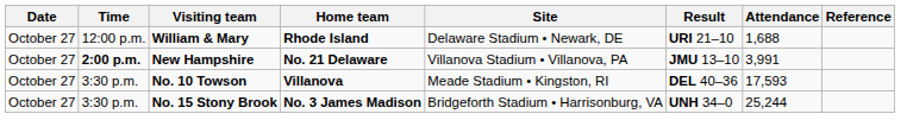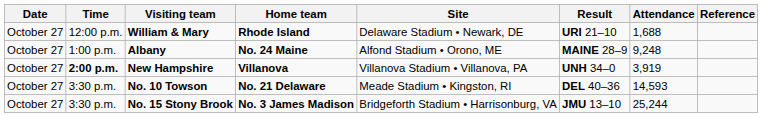+ row: October 27 | 1:00 p.m. | Albany | No. 24 Maine | Alfond Stadium • Orono, ME | MAINE 28–9 | 9,248
New Hampshire | Home team: No. 21 Delaware -> Villanova
New Hampshire | Result: JMU 13–10 -> UNH 34–0
New Hampshire | Attendance: 3,991 -> 3,919
No. 10 Towson | Home team: Villanova -> No. 21 Delaware
No. 10 Towson | Attendance: 17,593 -> 14,593
No. 15 Stony Brook | Result: UNH 34–0 -> JMU 13–10
